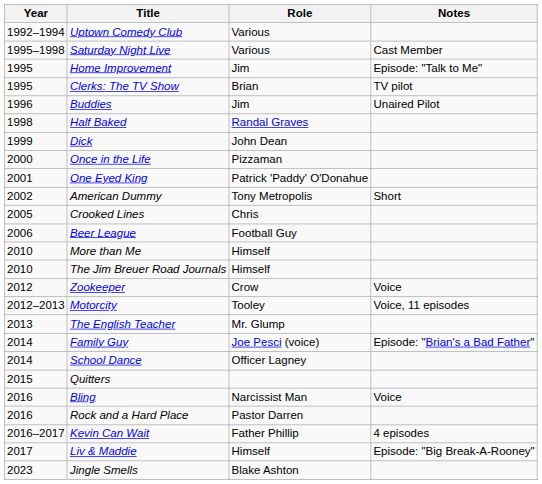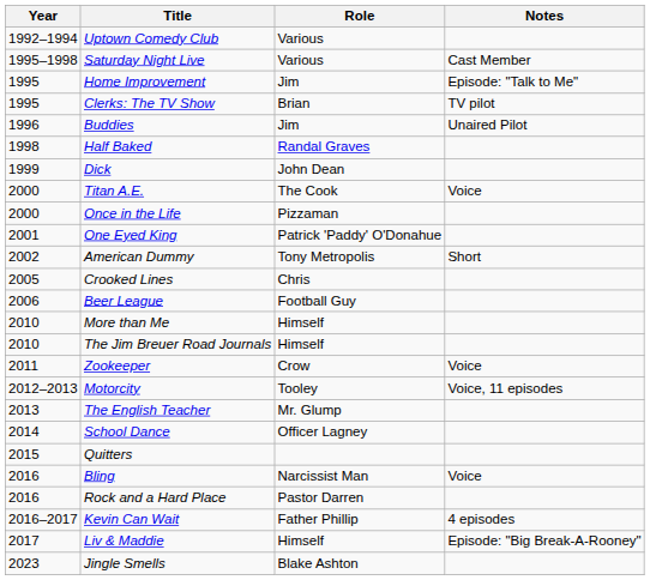+ row: 2000 | Titan A.E. | The Cook | Voice
Zookeeper | Year: 2012 -> 2011
- row: 2014 | Family Guy | Joe Pesci (voice) | Episode: "Brian's a Bad Father"
